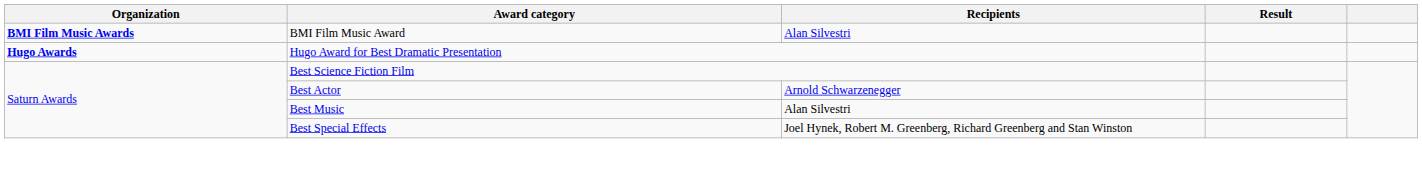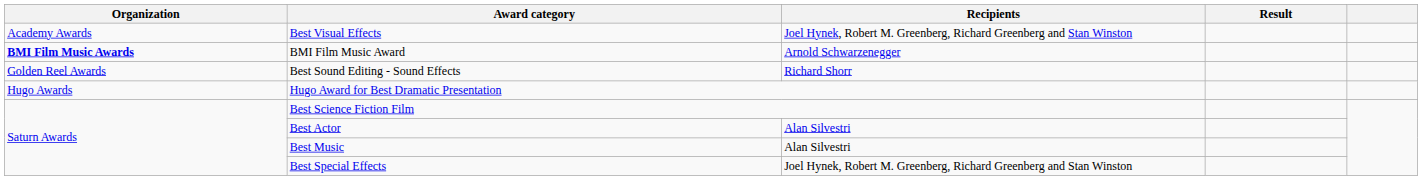+ row: Academy Awards | Best Visual Effects | Joel Hynek, Robert M. Greenberg, Richard Greenberg and Stan Winston
BMI Film Music Award | Recipients: Alan Silvestri -> Arnold Schwarzenegger
+ row: Golden Reel Awards | Best Sound Editing - Sound Effects | Richard Shorr
Hugo Award for Best Dramatic Presentation | Organization: bold -> normal
Best Actor | Recipients: Arnold Schwarzenegger -> Alan Silvestri
